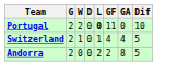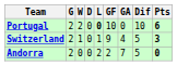+ column: Pts | 6 | 3 | 0
Portugal | GF: 11 -> 10
Switzerland | GF: 4 -> 9
Andorra | GA: 8 -> 7
